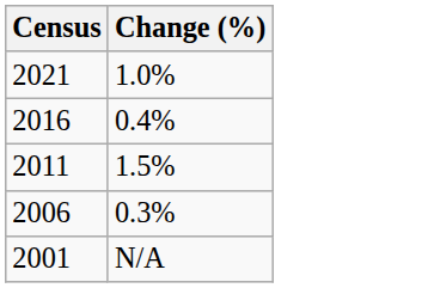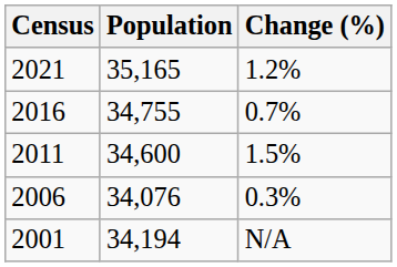+ column: Population | 35,165 | 34,755 | 34,600 | 34,076 | 34,194
2021 | Change (%): 1.0% -> 1.2%
2016 | Change (%): 0.4% -> 0.7%
